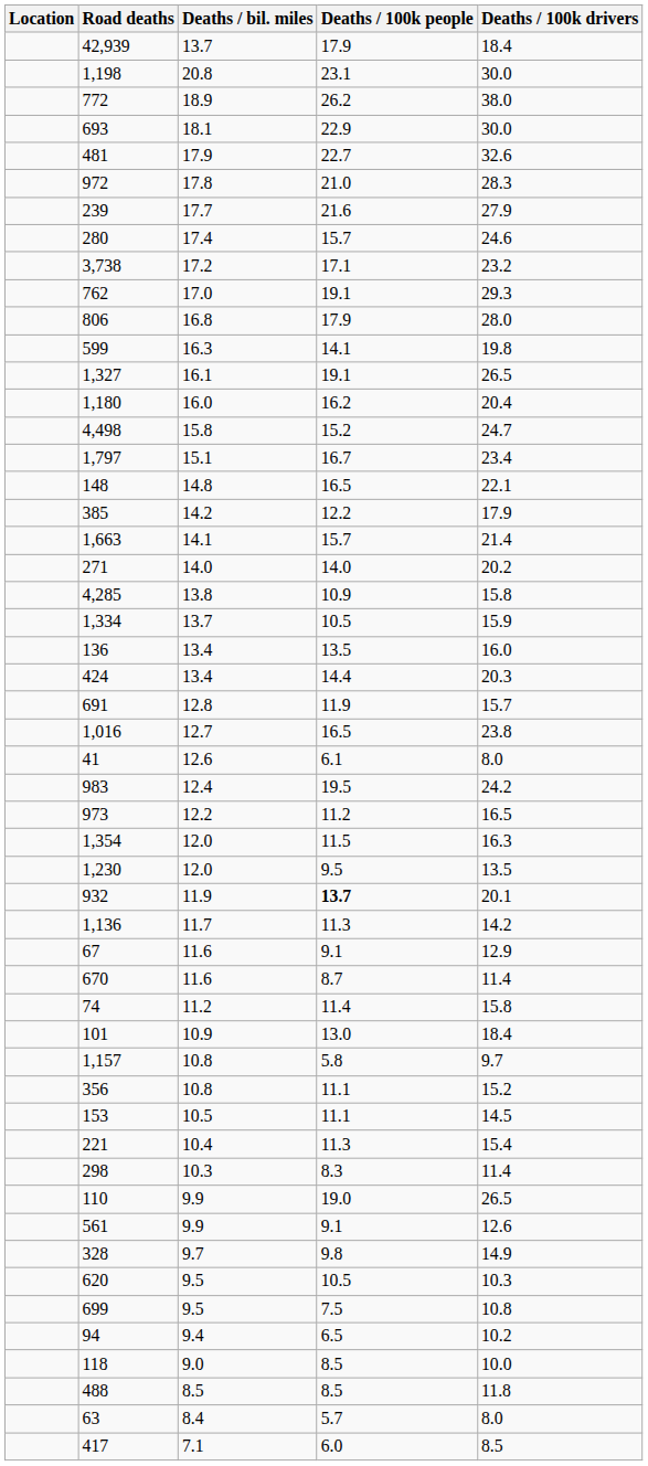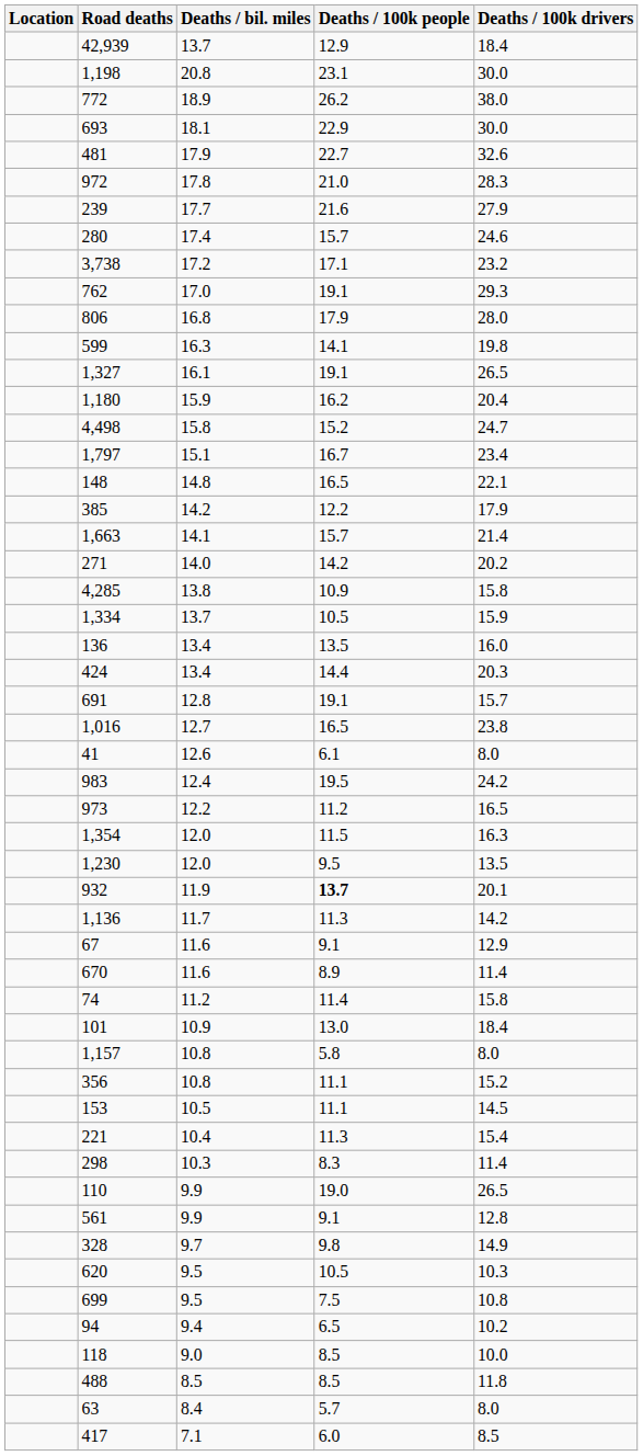42,939 | Deaths / 100k people: 17.9 -> 12.9
1,180 | Deaths / bil. miles: 16.0 -> 15.9
271 | Deaths / 100k people: 14.0 -> 14.2
691 | Deaths / 100k people: 11.9 -> 19.1
670 | Deaths / 100k people: 8.7 -> 8.9
1,157 | Deaths / 100k drivers: 9.7 -> 8.0
561 | Deaths / 100k drivers: 12.6 -> 12.8
